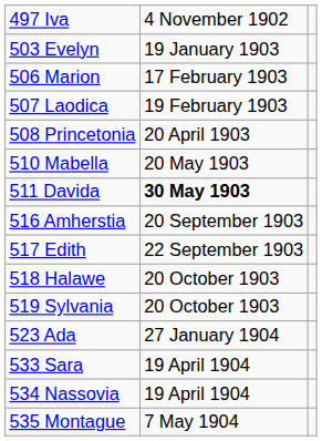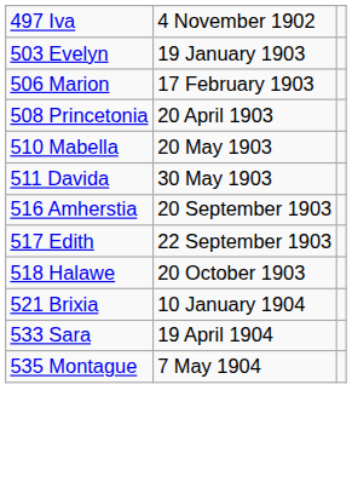- row: 507 Laodica | 19 February 1903
511 Davida | column 2: bold -> normal
- row: 519 Sylvania | 20 October 1903
+ row: 521 Brixia | 10 January 1904
- row: 523 Ada | 27 January 1904
- row: 534 Nassovia | 19 April 1904
